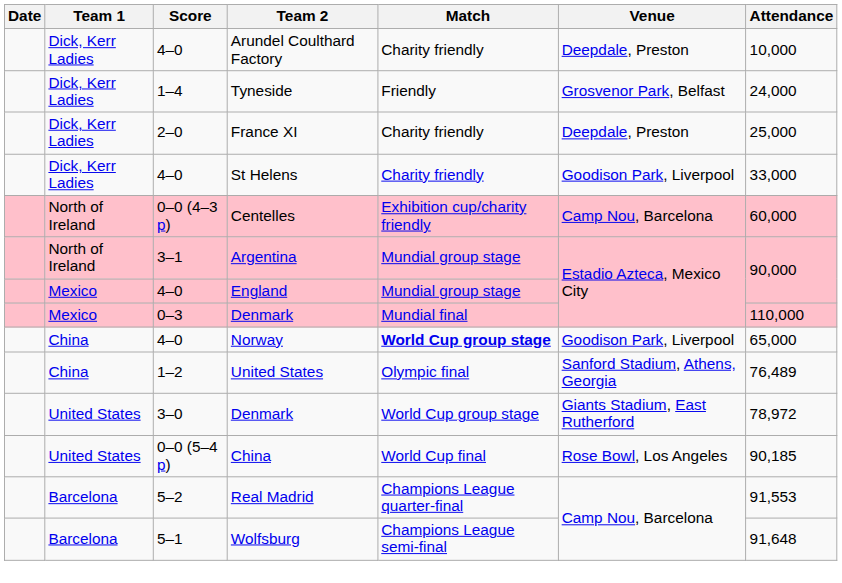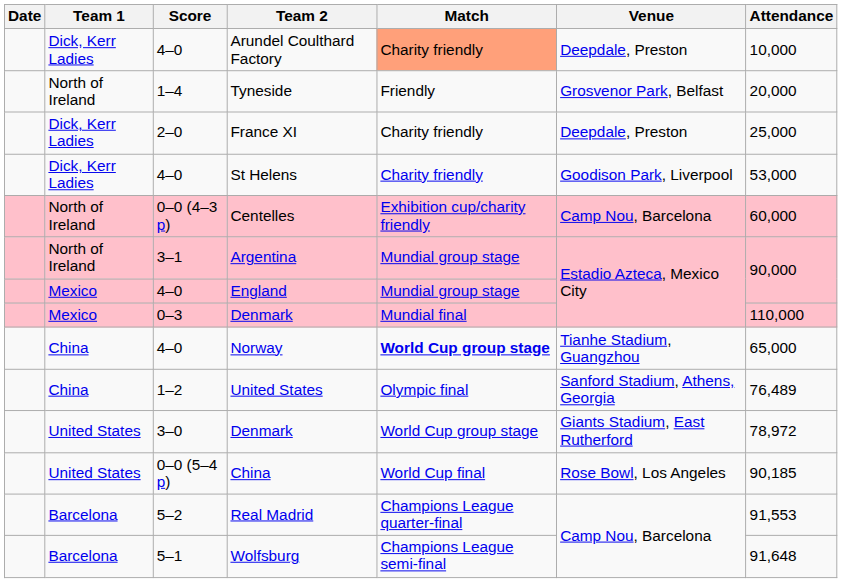Arundel Coulthard Factory | Match: no background -> lightsalmon background
Tyneside | Team 1: Dick, Kerr Ladies -> North of Ireland
Tyneside | Attendance: 24,000 -> 20,000
St Helens | Attendance: 33,000 -> 53,000
Norway | Venue: Goodison Park, Liverpool -> Tianhe Stadium, Guangzhou
